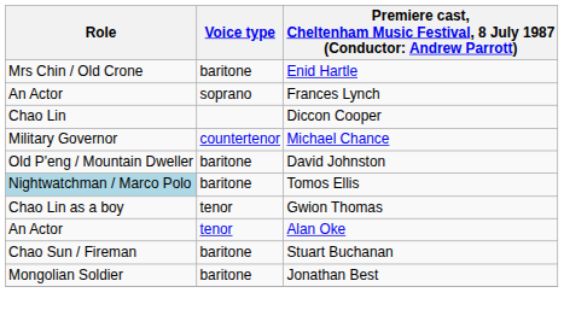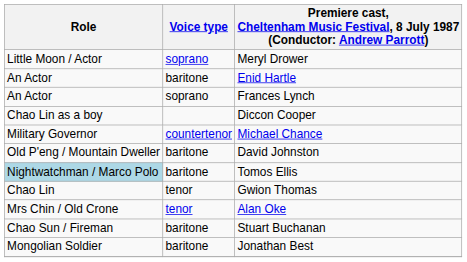+ row: Little Moon / Actor | soprano | Meryl Drower
Enid Hartle | Role: Mrs Chin / Old Crone -> An Actor
Diccon Cooper | Role: Chao Lin -> Chao Lin as a boy
Gwion Thomas | Role: Chao Lin as a boy -> Chao Lin
Alan Oke | Role: An Actor -> Mrs Chin / Old Crone
